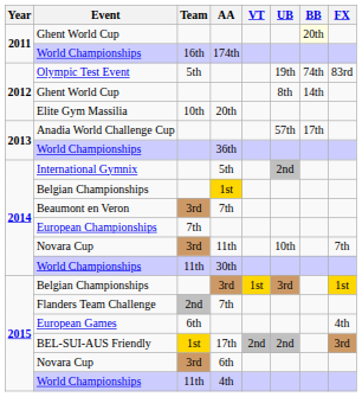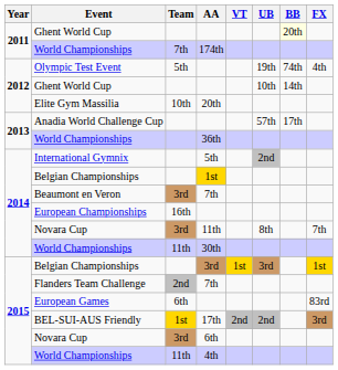2011 / World Championships | Team: 16th -> 7th
Olympic Test Event | FX: 83rd -> 4th
2012 / Ghent World Cup | UB: 8th -> 10th
European Championships | Team: 7th -> 16th
2014 / Novara Cup | UB: 10th -> 8th
European Games | FX: 4th -> 83rd
